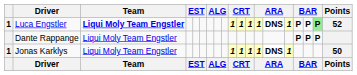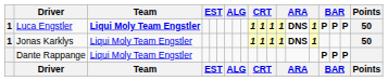Luca Engstler | column 18: lightgreen background -> no background
Luca Engstler | Points: 52 -> 50
rows swapped: Jonas Karklys <-> Dante Rappange
